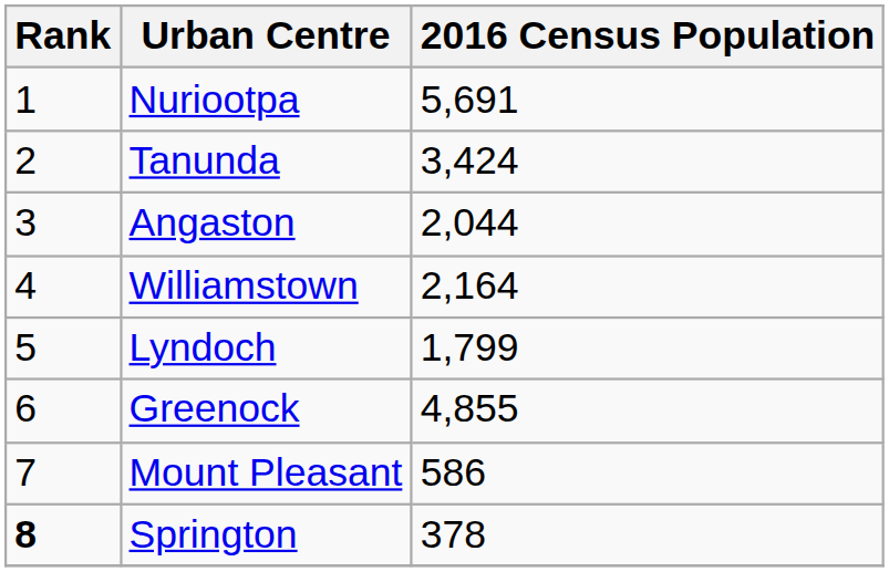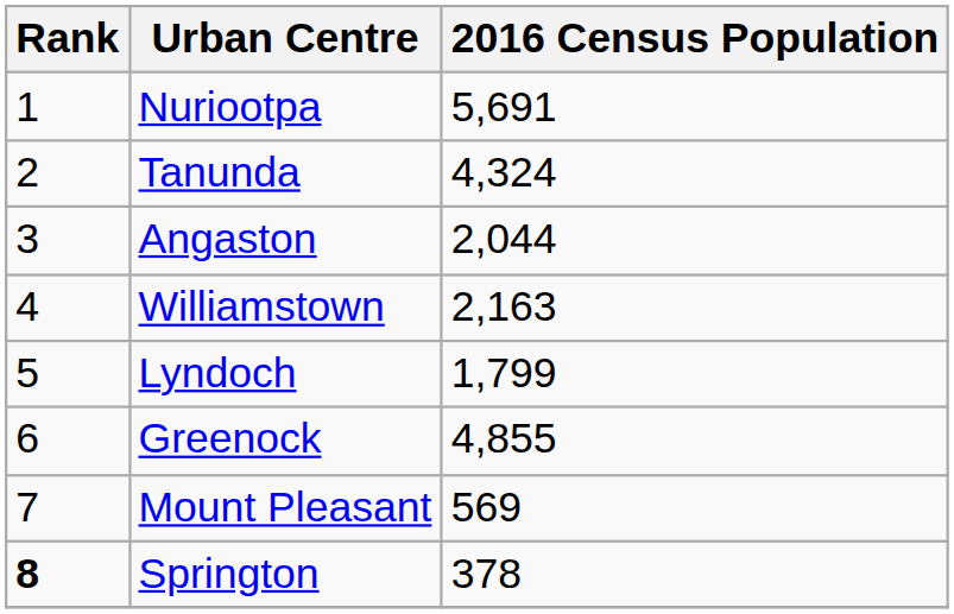Tanunda | 2016 Census Population: 3,424 -> 4,324
Williamstown | 2016 Census Population: 2,164 -> 2,163
Mount Pleasant | 2016 Census Population: 586 -> 569
